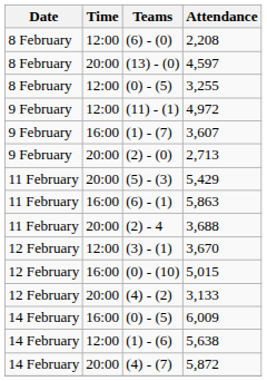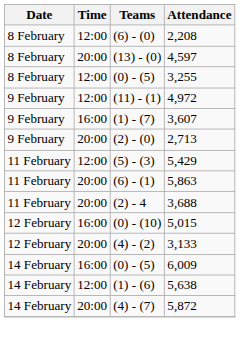5,429 | Time: 20:00 -> 12:00
5,863 | Time: 16:00 -> 20:00
- row: 12 February | 12:00 | (3) - (1) | 3,670
